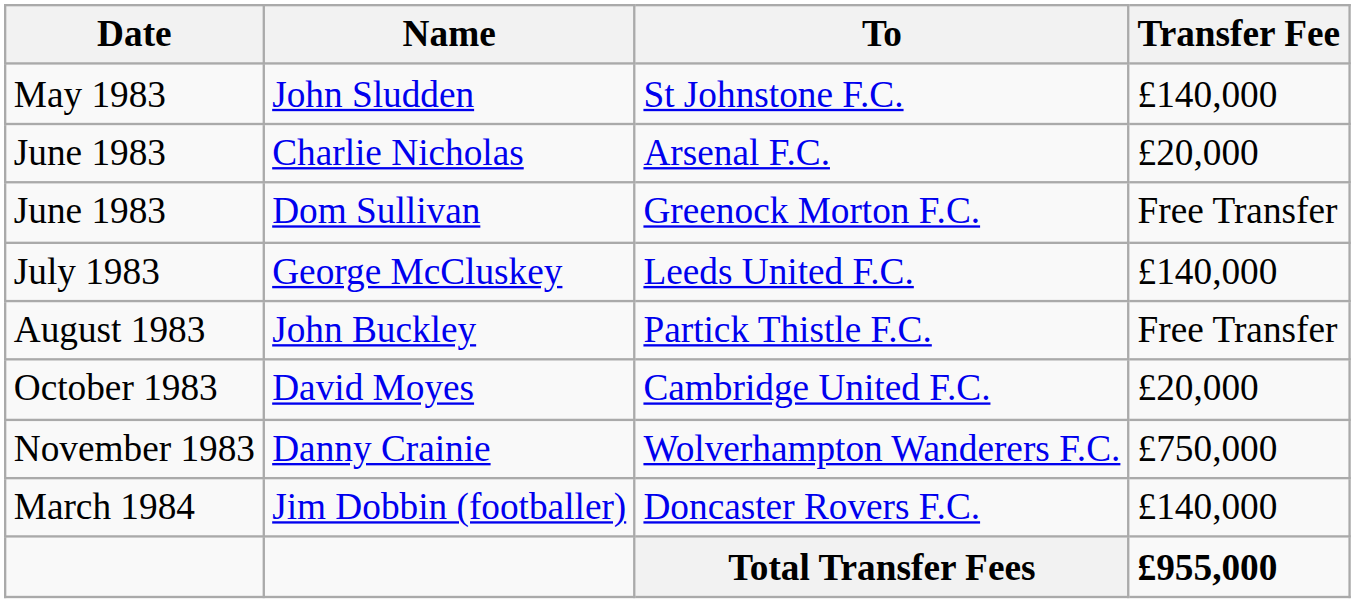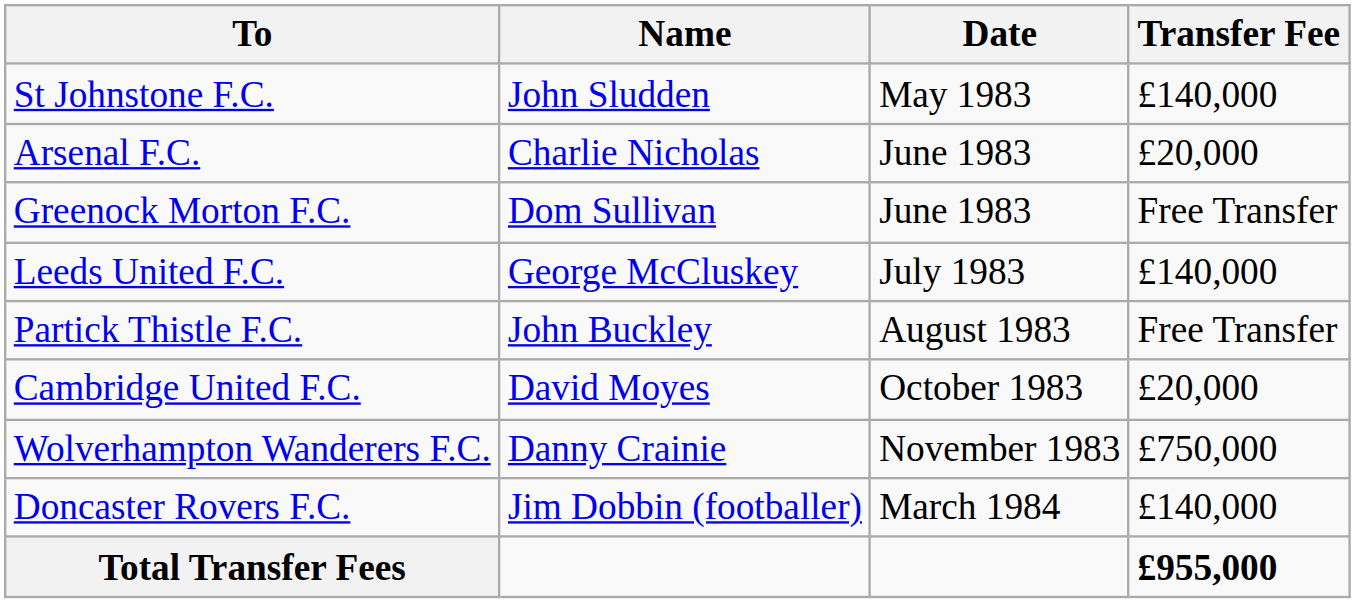columns swapped: Date <-> To
